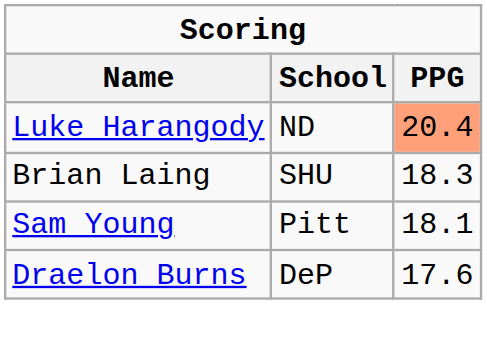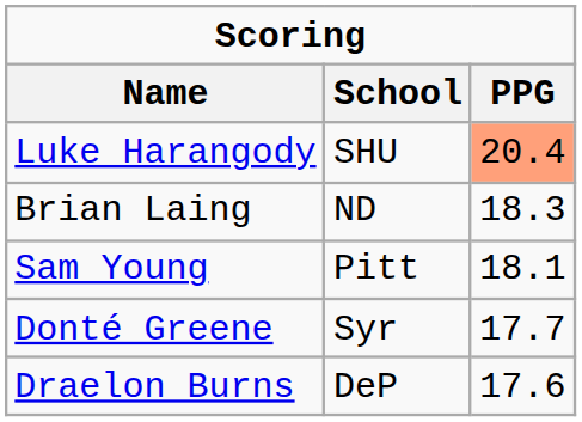Luke Harangody | School: ND -> SHU
Brian Laing | School: SHU -> ND
+ row: Donté Greene | Syr | 17.7
